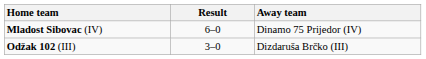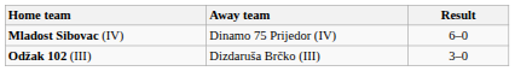columns swapped: Away team <-> Result
